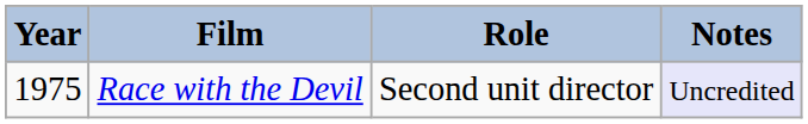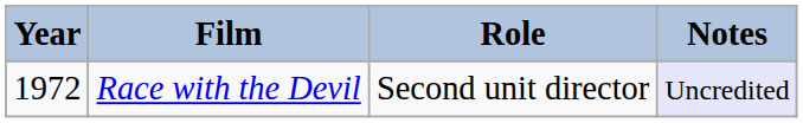Race with the Devil | Year: 1975 -> 1972
